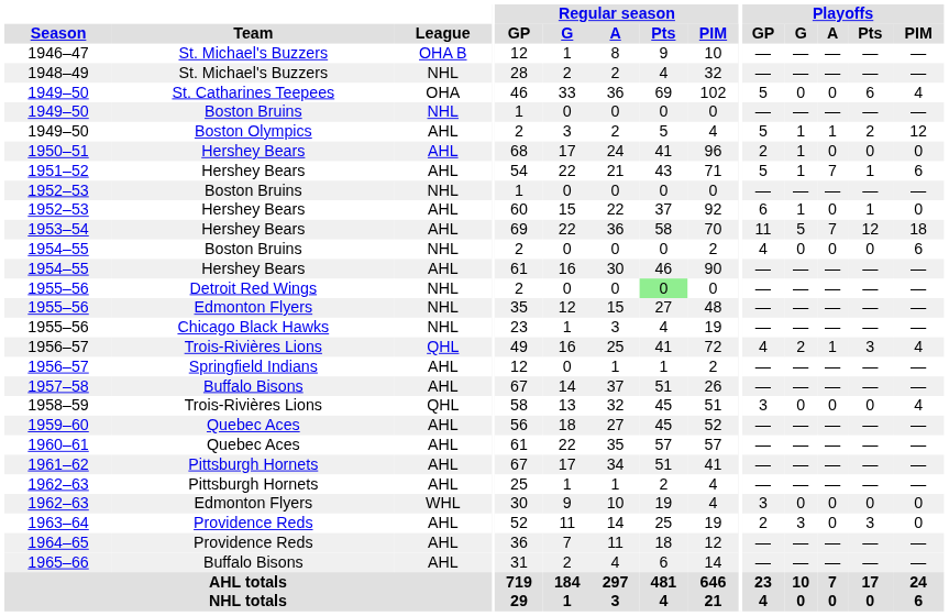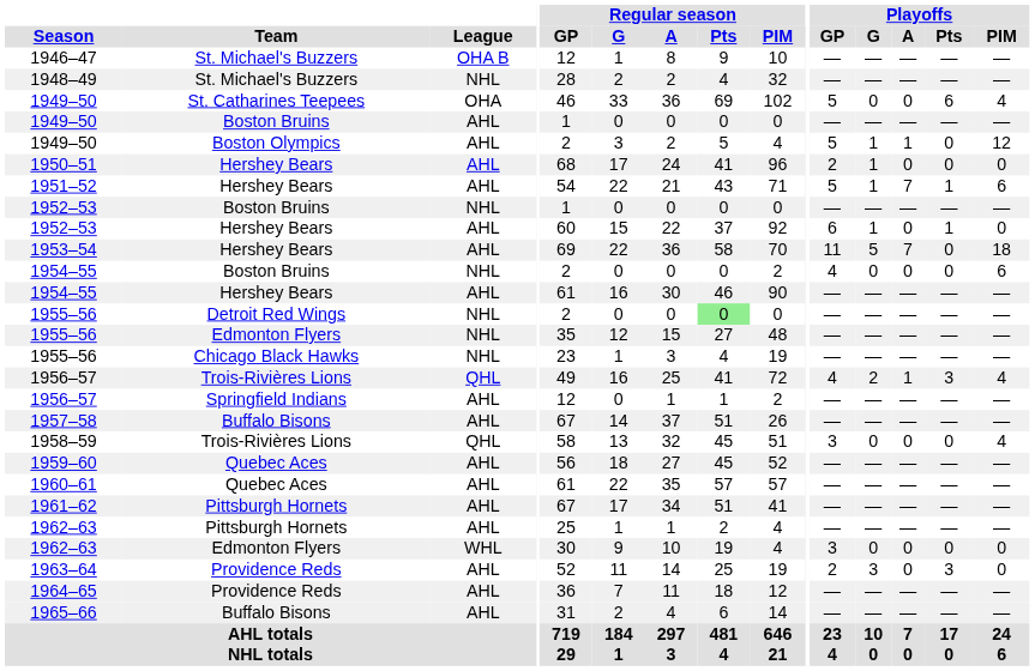1949–50 / Boston Bruins | League: NHL -> AHL
1949–50 / Boston Olympics | Playoffs / Pts: 2 -> 0
1953–54 | Playoffs / Pts: 12 -> 0
